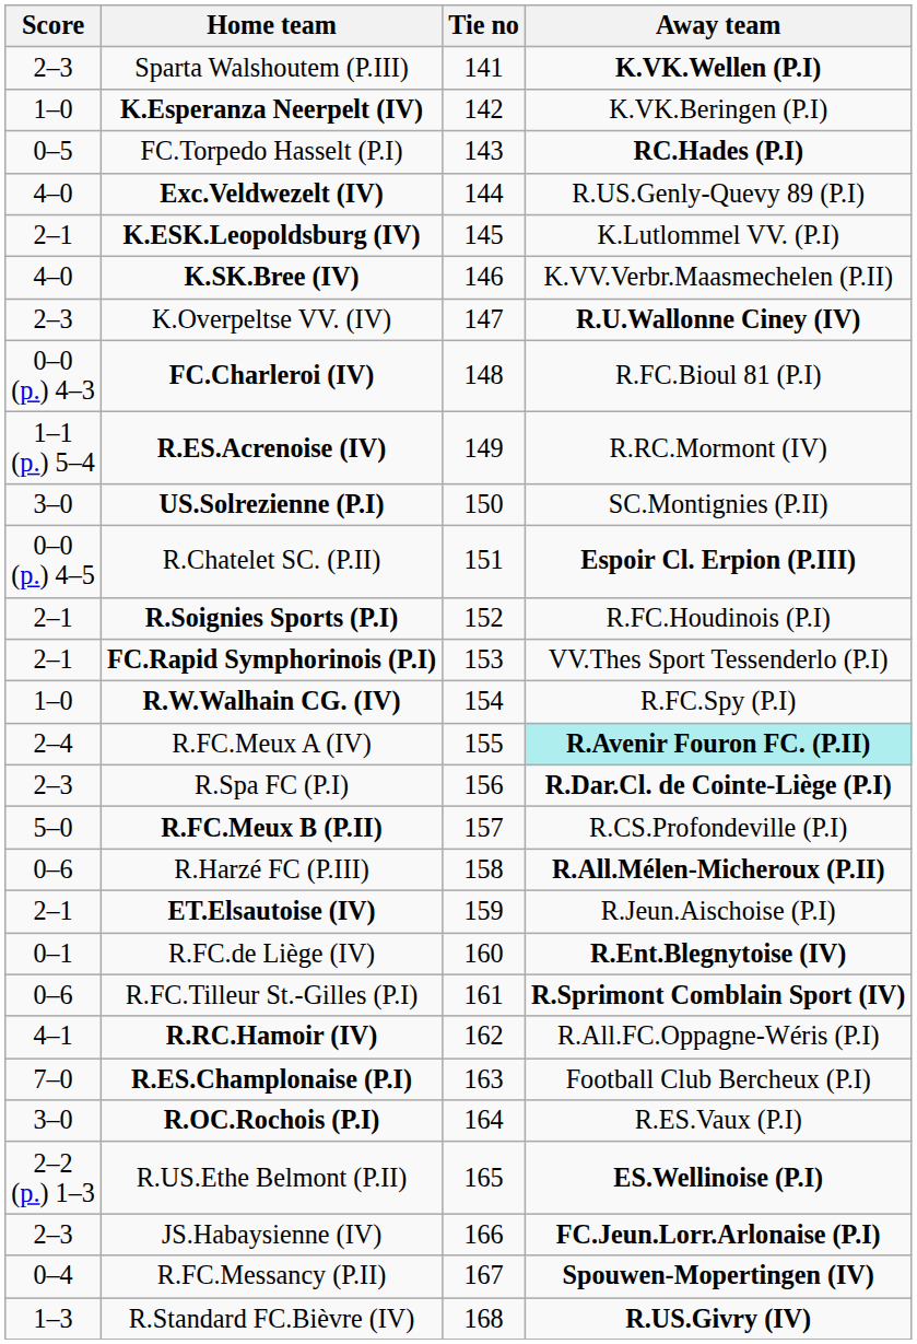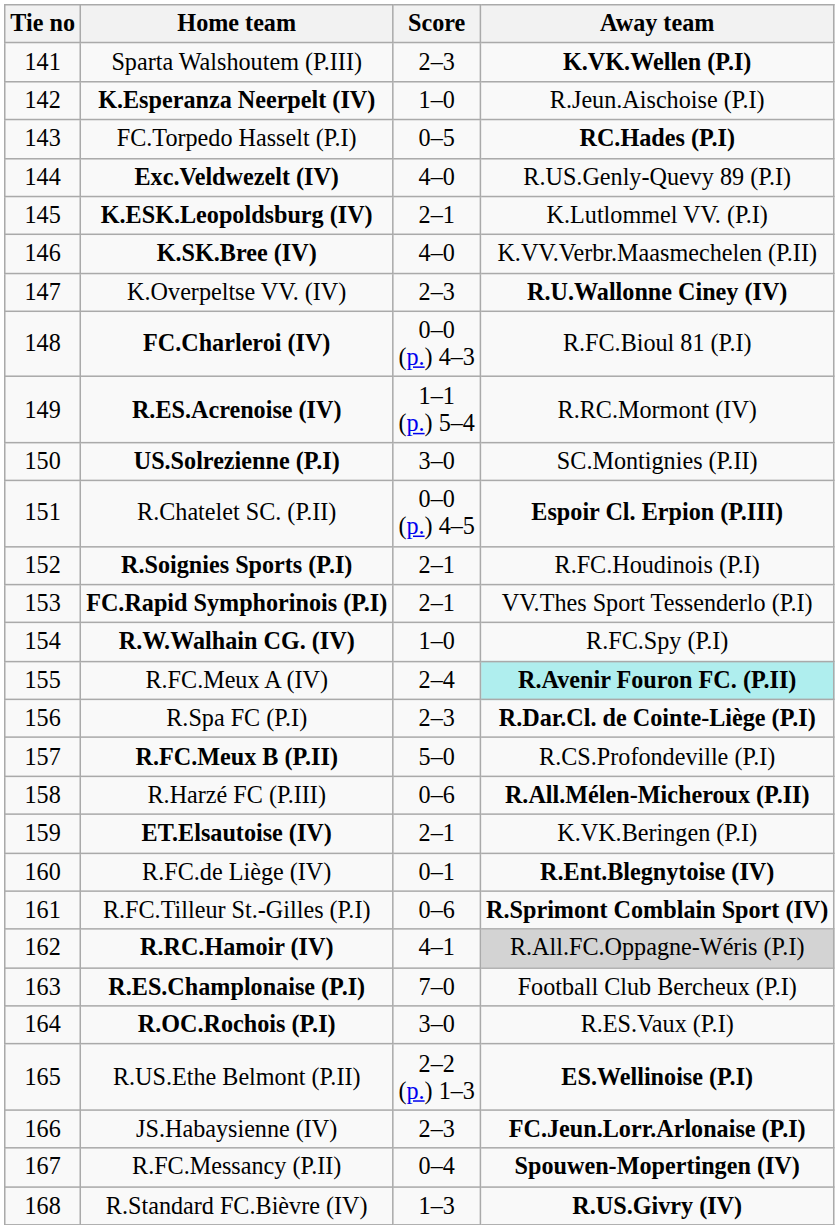columns swapped: Tie no <-> Score
K.Esperanza Neerpelt (IV) | Away team: K.VK.Beringen (P.I) -> R.Jeun.Aischoise (P.I)
ET.Elsautoise (IV) | Away team: R.Jeun.Aischoise (P.I) -> K.VK.Beringen (P.I)
R.RC.Hamoir (IV) | Away team: no background -> lightgrey background
